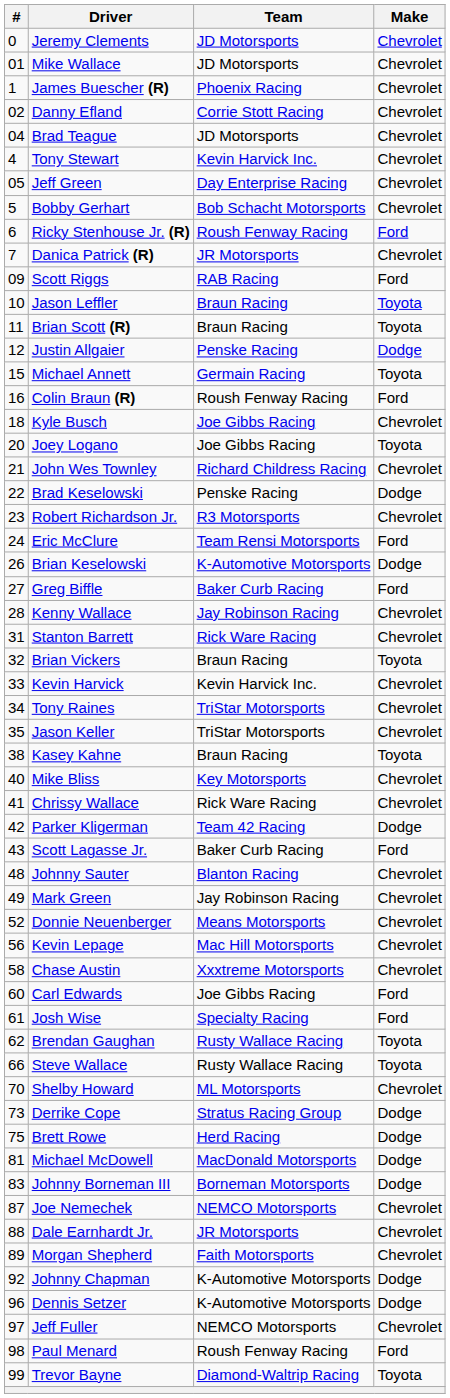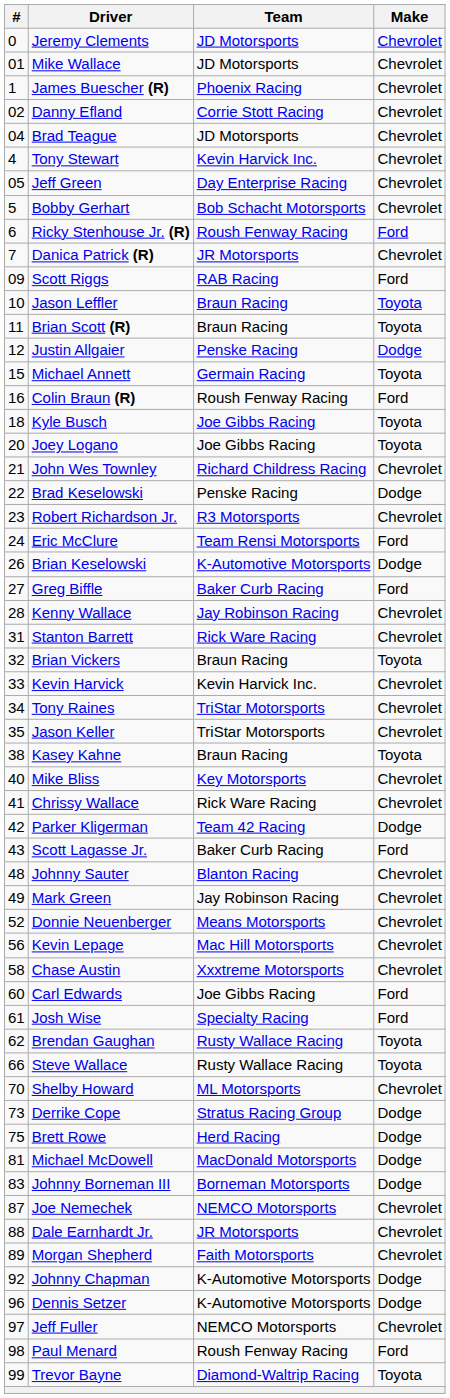Kyle Busch | Make: Chevrolet -> Toyota
